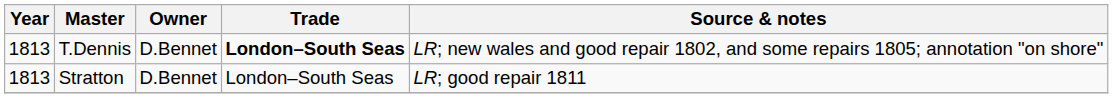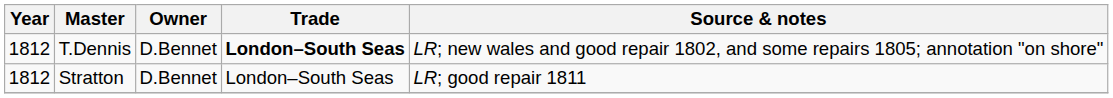T.Dennis | Year: 1813 -> 1812
Stratton | Year: 1813 -> 1812
